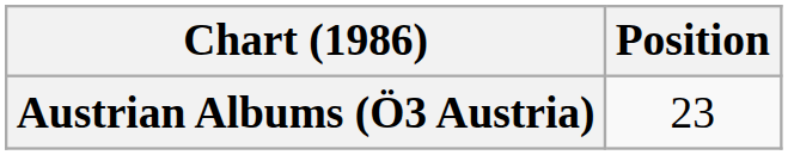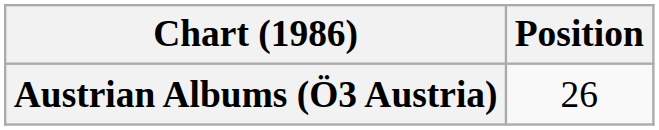Austrian Albums (Ö3 Austria) | Position: 23 -> 26
